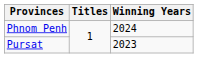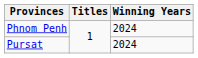Pursat | Winning Years: 2023 -> 2024
